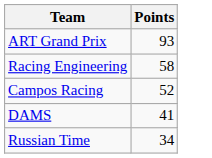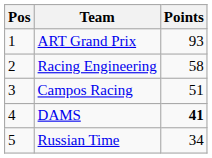+ column: Pos | 1 | 2 | 3 | 4 | 5
Campos Racing | Points: 52 -> 51
DAMS | Points: normal -> bold
